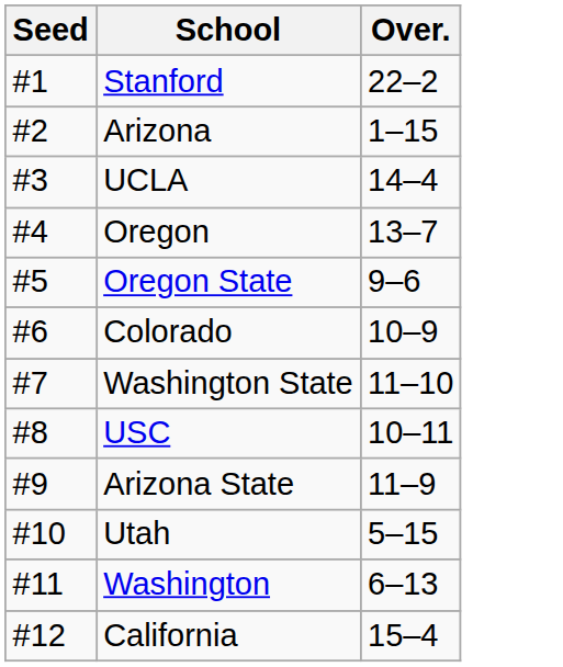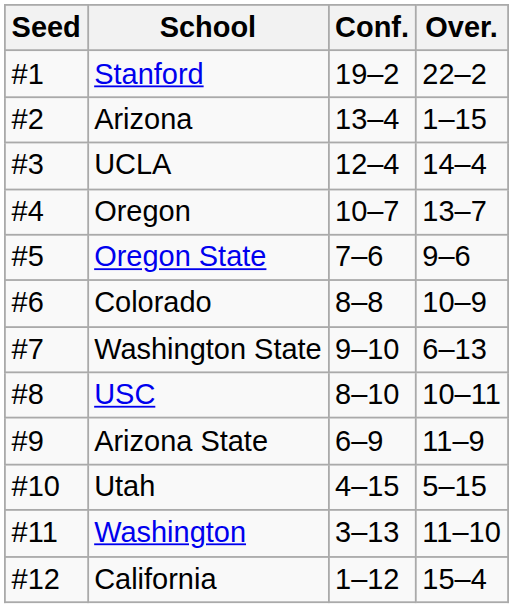+ column: Conf. | 19–2 | 13–4 | 12–4 | 10–7 | 7–6 | 8–8 | 9–10 | 8–10 | 6–9 | 4–15 | 3–13 | 1–12
Washington State | Over.: 11–10 -> 6–13
Washington | Over.: 6–13 -> 11–10
